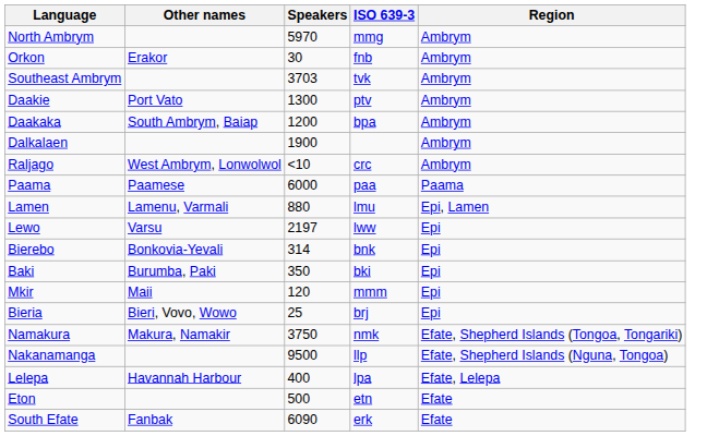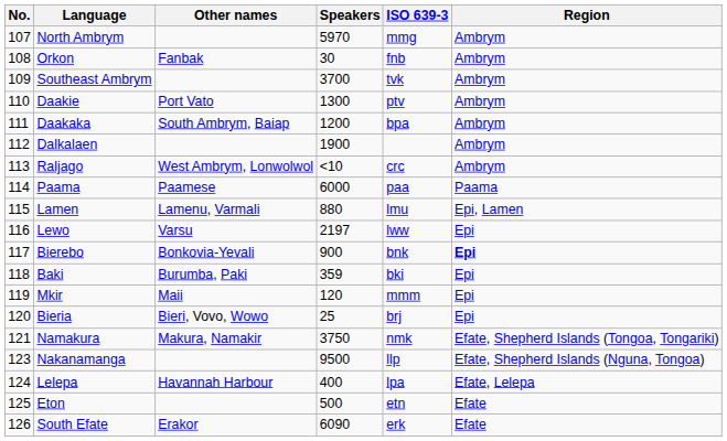+ column: No. | 107 | 108 | 109 | 110 | 111 | 112 | 113 | 114 | 115 | 116 | 117 | 118 | 119 | 120 | 121 | 123 | 124 | 125 | 126
Orkon | Other names: Erakor -> Fanbak
Southeast Ambrym | Speakers: 3703 -> 3700
Bierebo | Speakers: 314 -> 900
Bierebo | Region: normal -> bold
Baki | Speakers: 350 -> 359
South Efate | Other names: Fanbak -> Erakor
